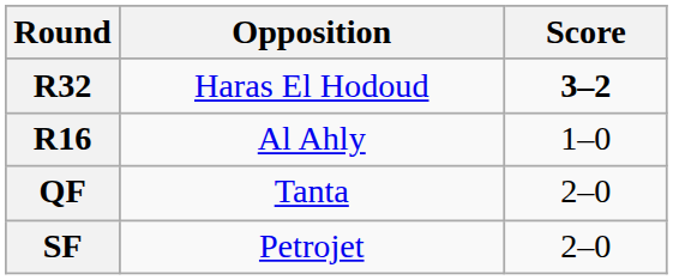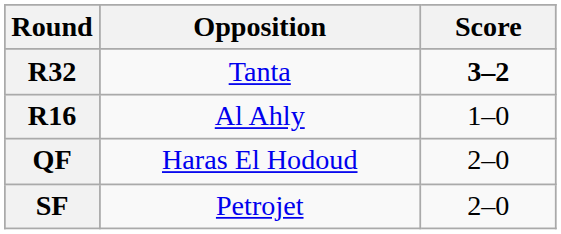R32 | Opposition: Haras El Hodoud -> Tanta
QF | Opposition: Tanta -> Haras El Hodoud
